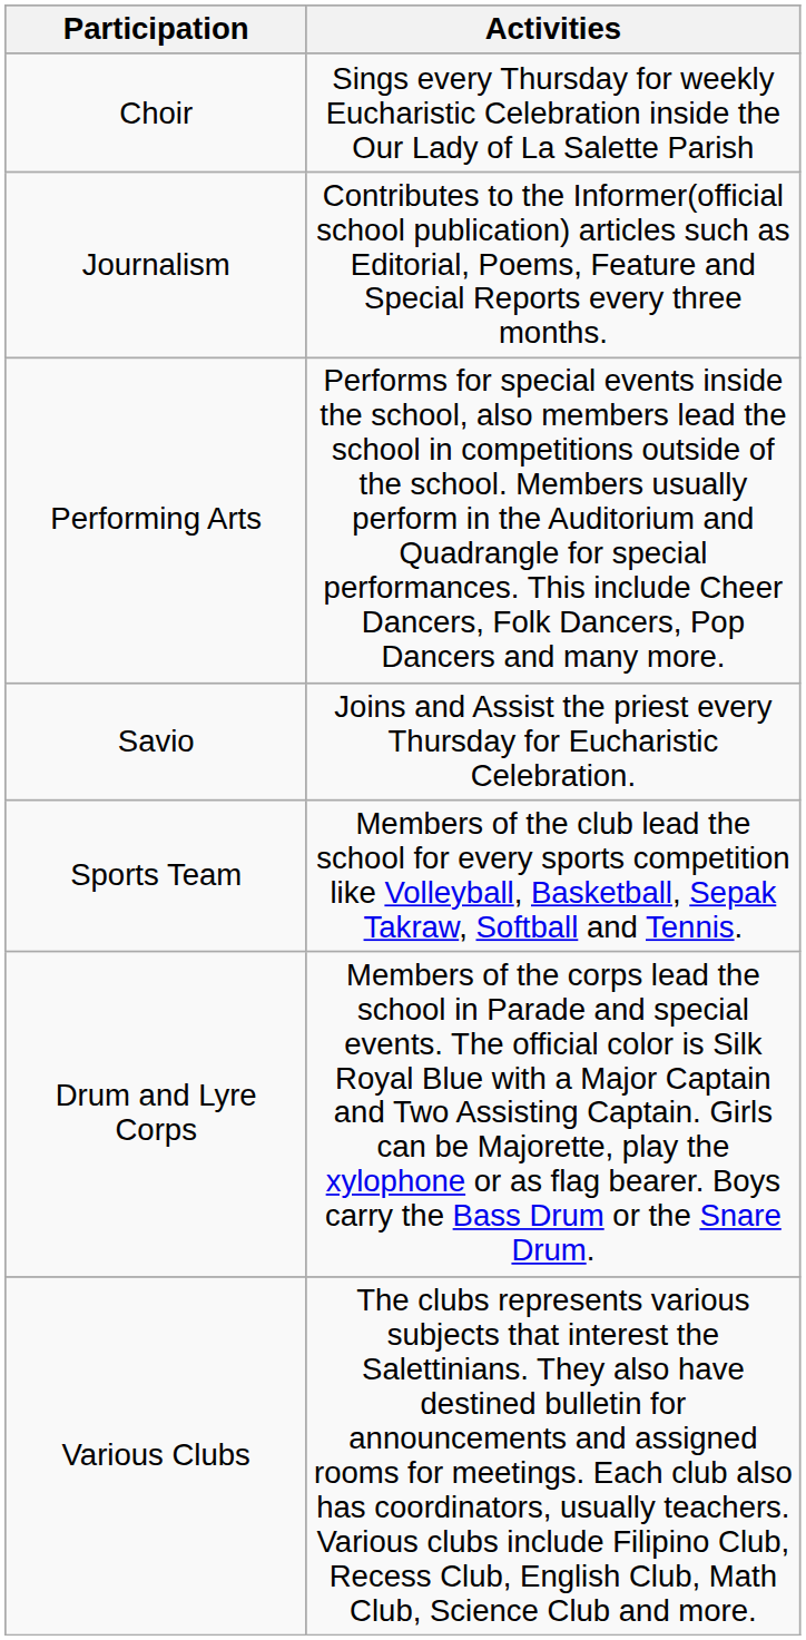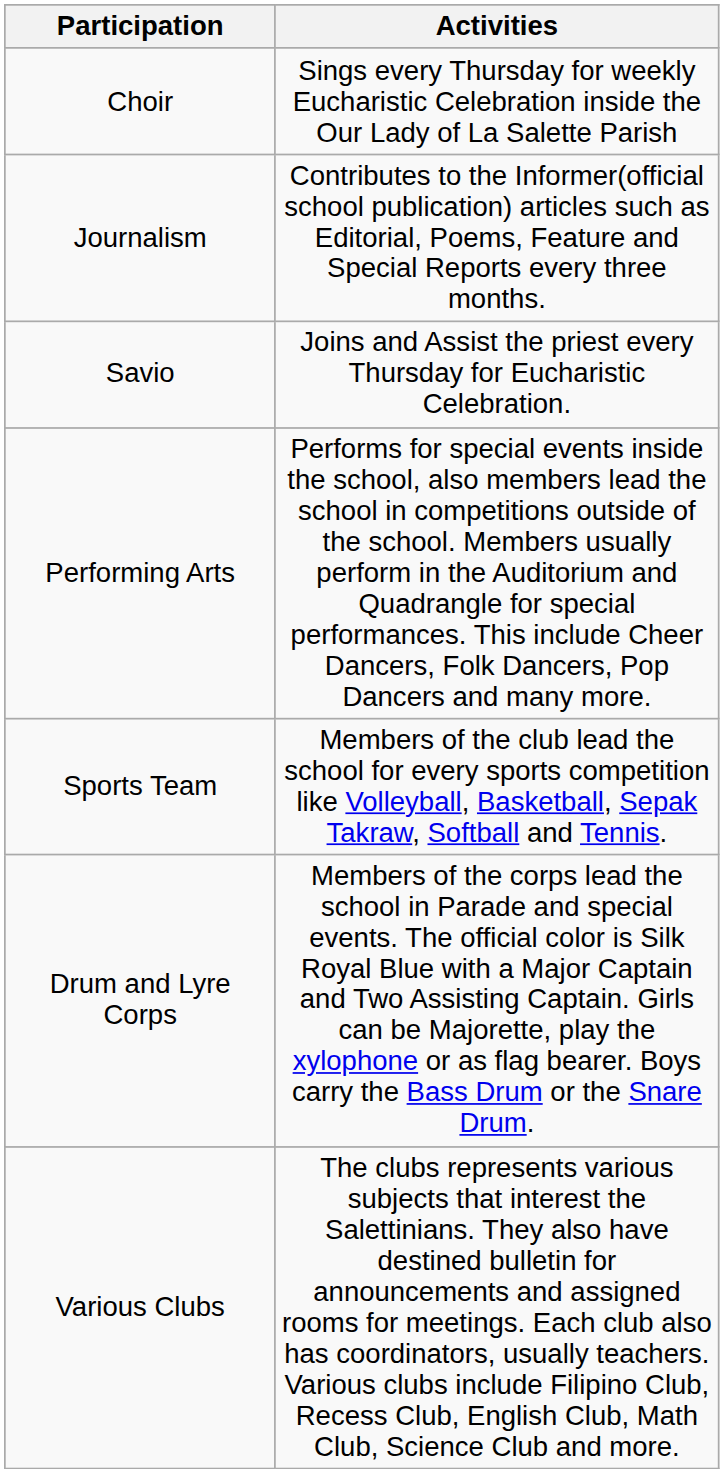rows swapped: Performing Arts <-> Savio
